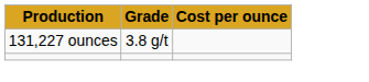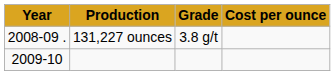+ column: Year | 2008-09 . | 2009-10
